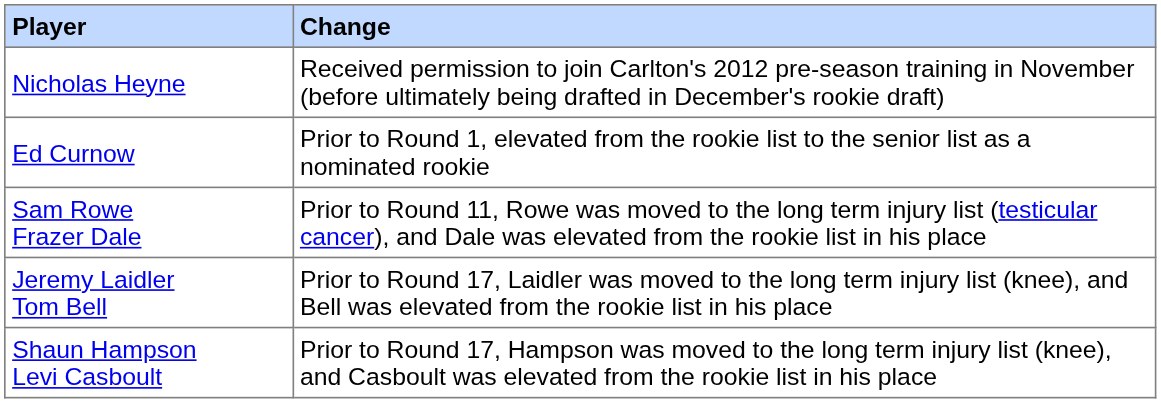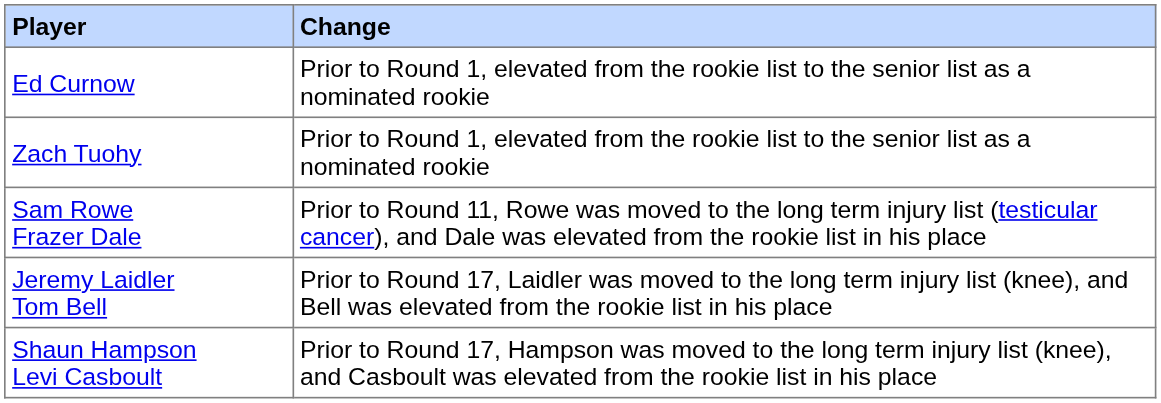- row: Nicholas Heyne | Received permission to join Carlton's 2012 pre-season training in November (before ultimately being drafted in December's rookie draft)
+ row: Zach Tuohy | Prior to Round 1, elevated from the rookie list to the senior list as a nominated rookie
